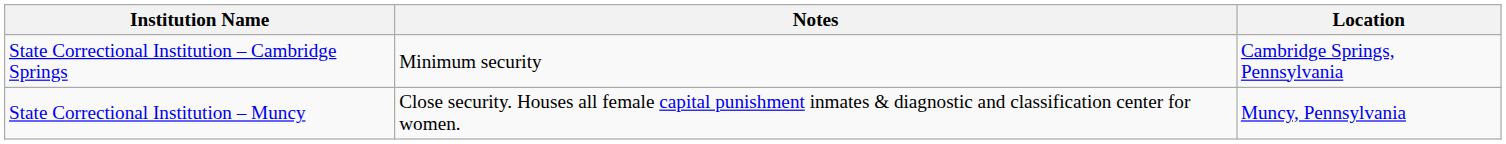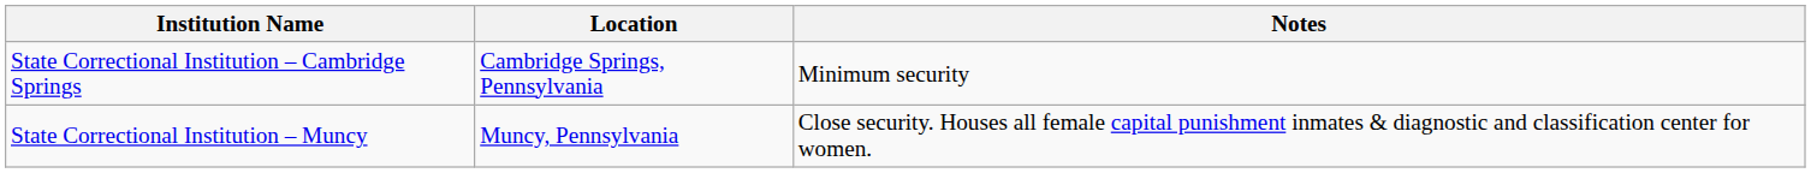columns swapped: Location <-> Notes
